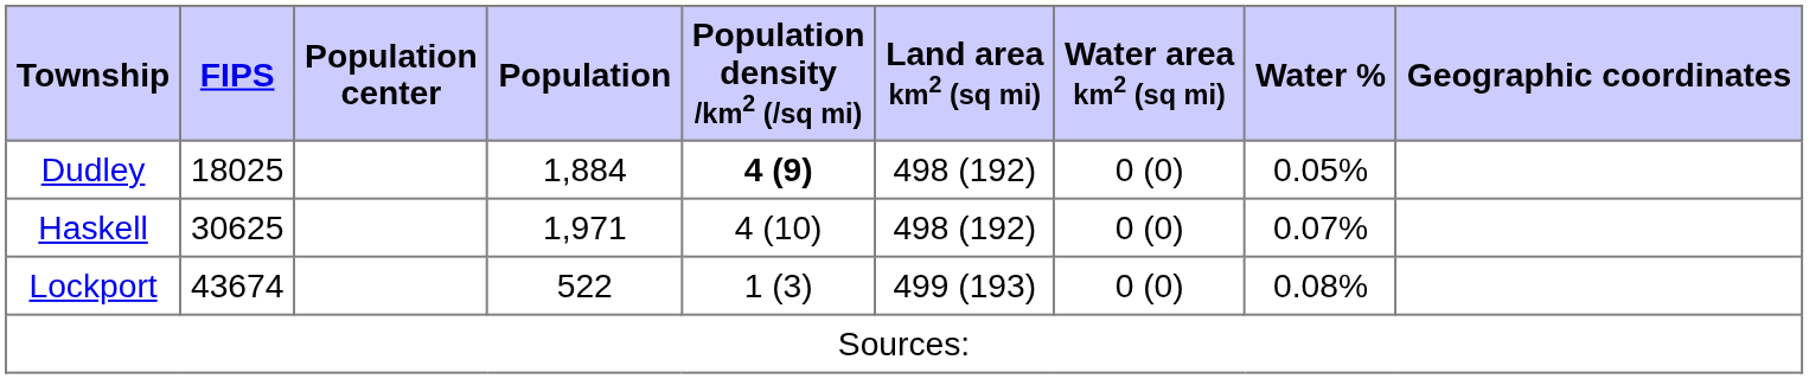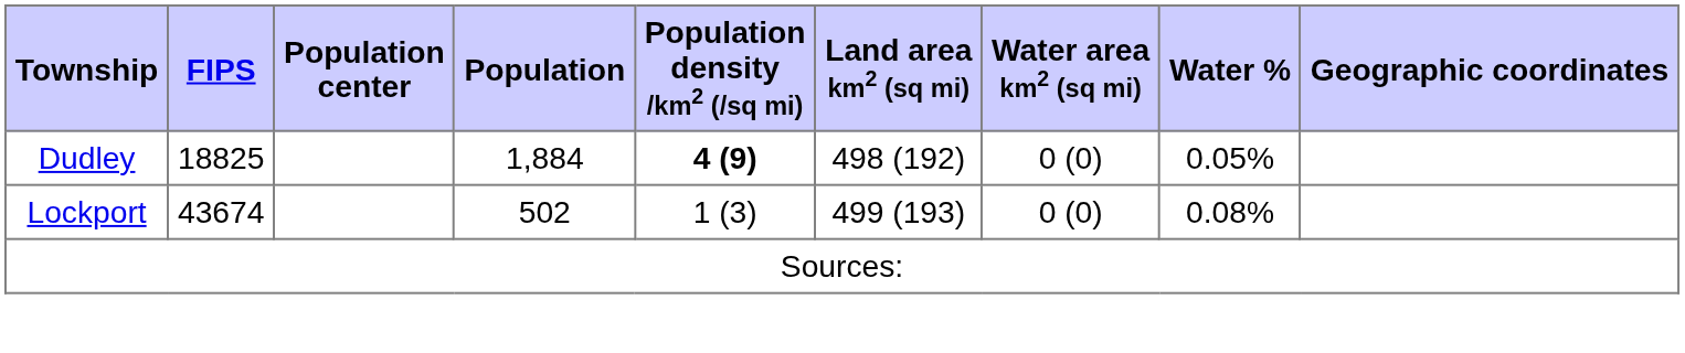Dudley | FIPS: 18025 -> 18825
- row: Haskell | 30625 | 1,971 | 4 (10) | 498 (192) | 0 (0) | 0.07%
Lockport | Population: 522 -> 502
